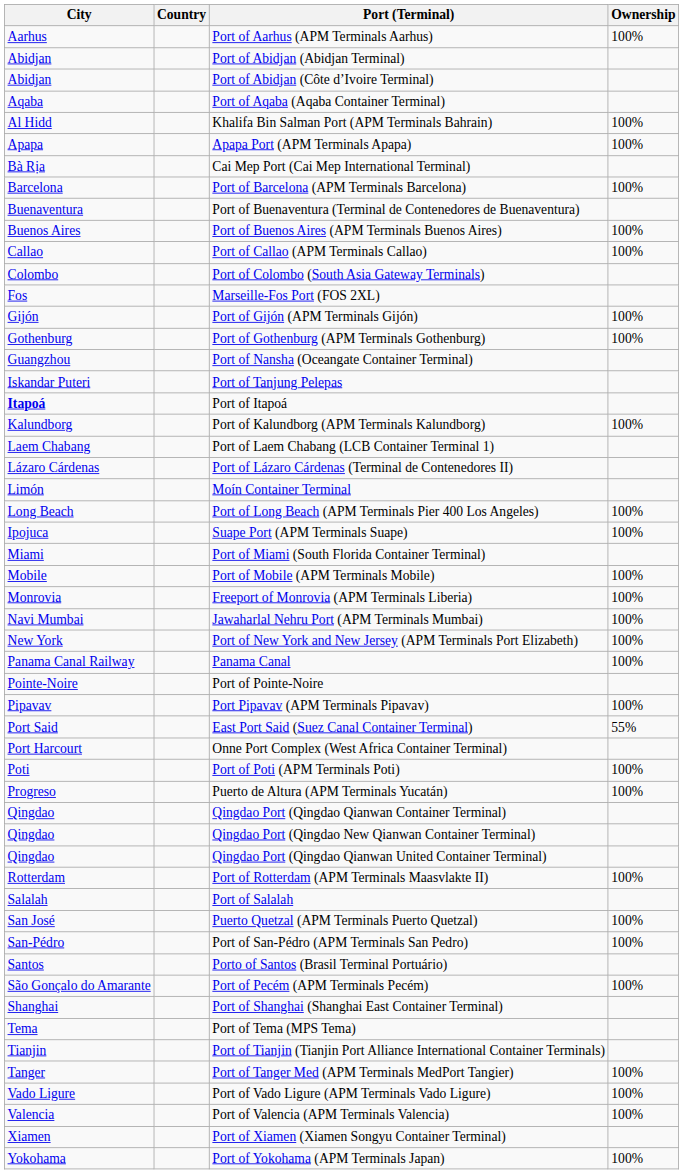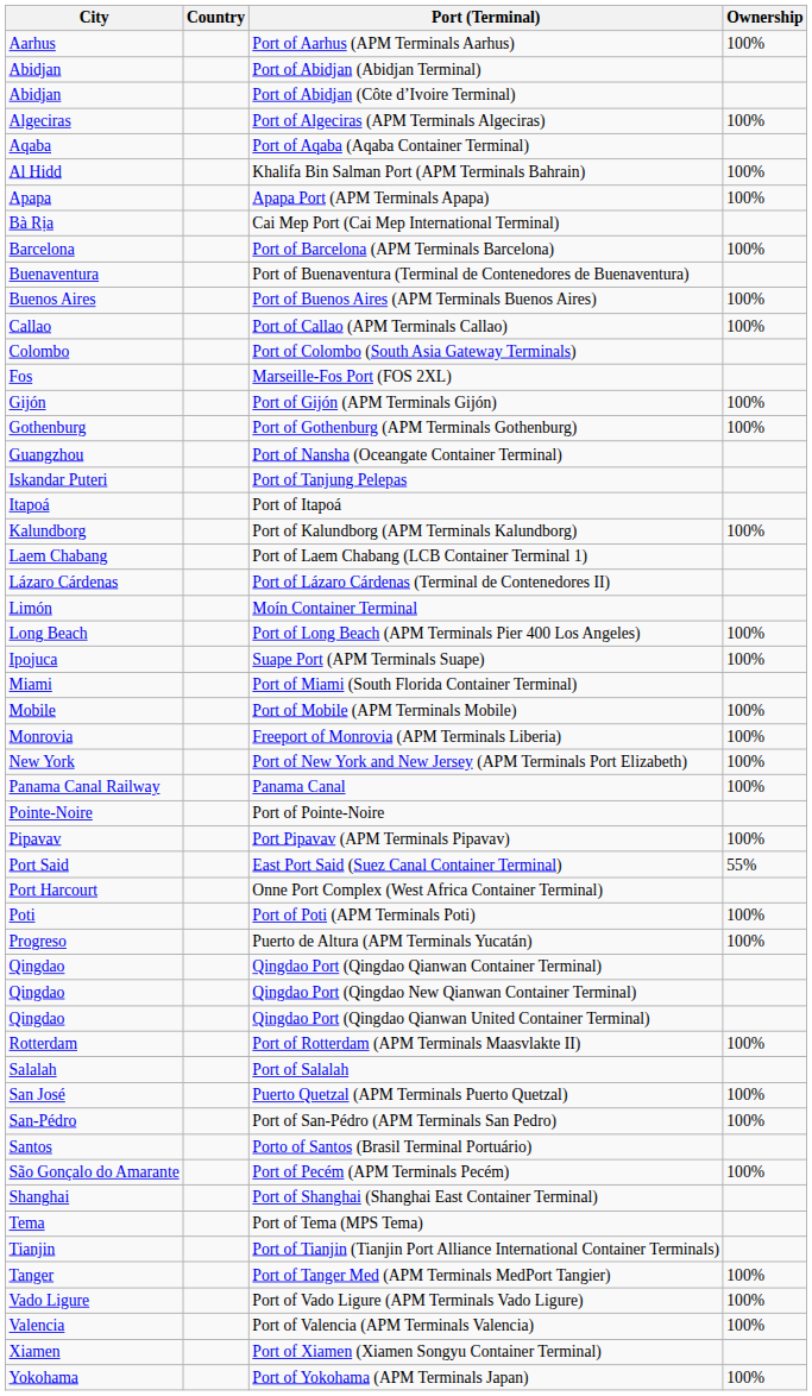+ row: Algeciras | Port of Algeciras (APM Terminals Algeciras) | 100%
Port of Itapoá | City: bold -> normal
- row: Navi Mumbai | Jawaharlal Nehru Port (APM Terminals Mumbai) | 100%
